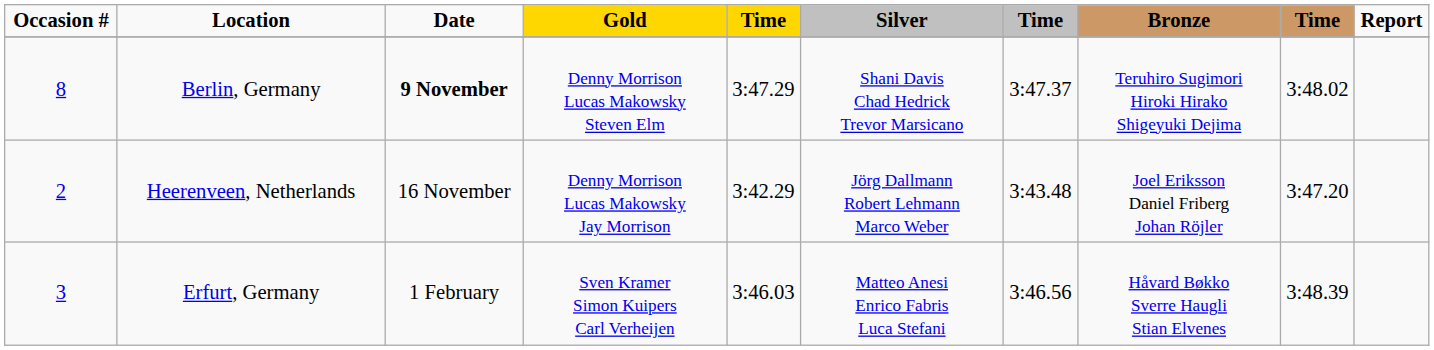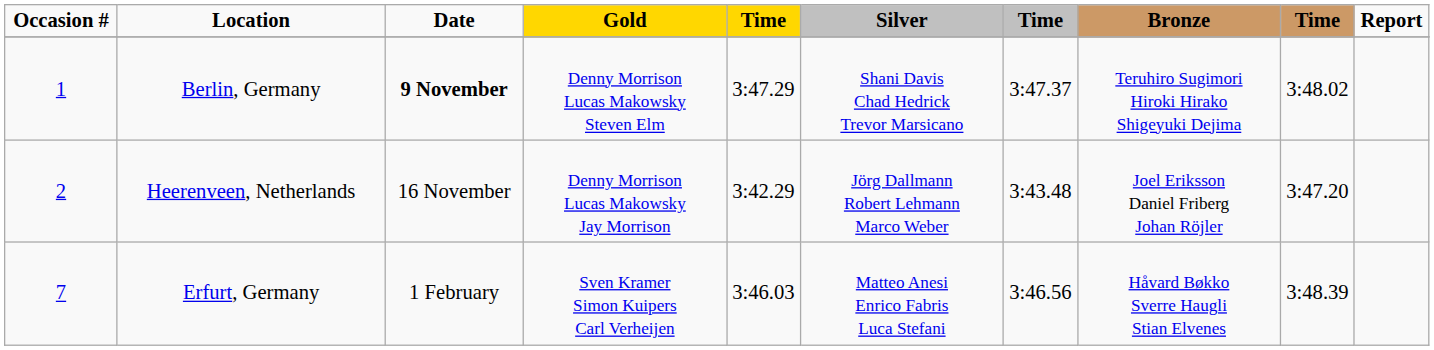Berlin, Germany | Occasion #: 8 -> 1
Erfurt, Germany | Occasion #: 3 -> 7
